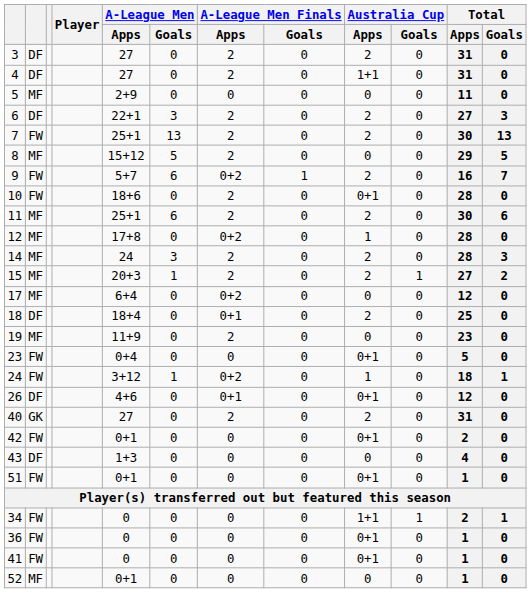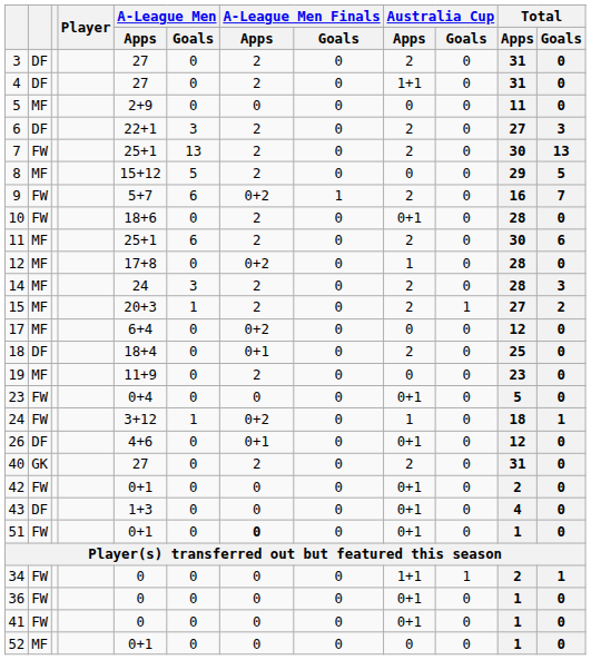43 | Australia Cup / Apps: 0 -> 0+1
51 | A-League Men Finals / Apps: normal -> bold
